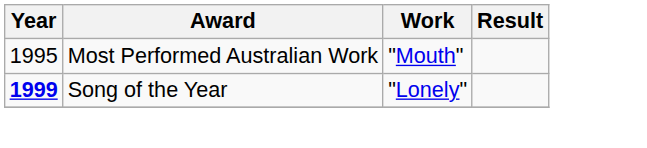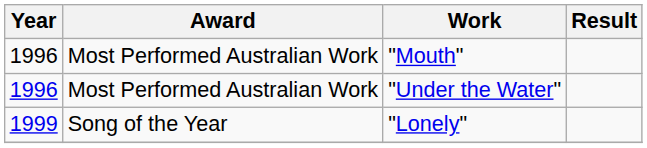"Mouth" | Year: 1995 -> 1996
+ row: 1996 | Most Performed Australian Work | "Under the Water"
"Lonely" | Year: bold -> normal
